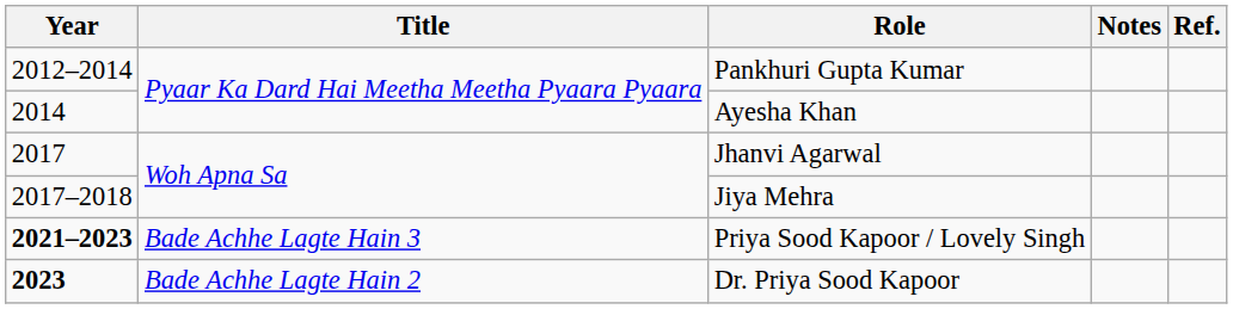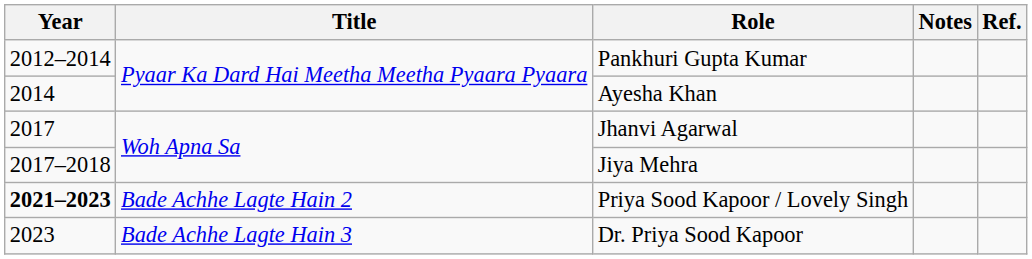Priya Sood Kapoor / Lovely Singh | Title: Bade Achhe Lagte Hain 3 -> Bade Achhe Lagte Hain 2
Dr. Priya Sood Kapoor | Year: bold -> normal
Dr. Priya Sood Kapoor | Title: Bade Achhe Lagte Hain 2 -> Bade Achhe Lagte Hain 3
